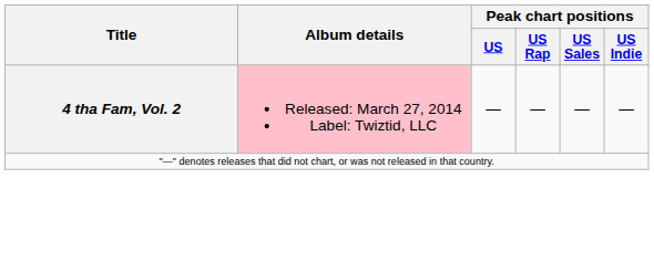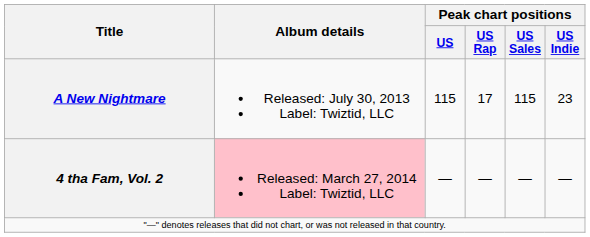+ row: A New Nightmare | Released: July 30, 2013 Label: Twiztid, LLC | 115 | 17 | 115 | 23
